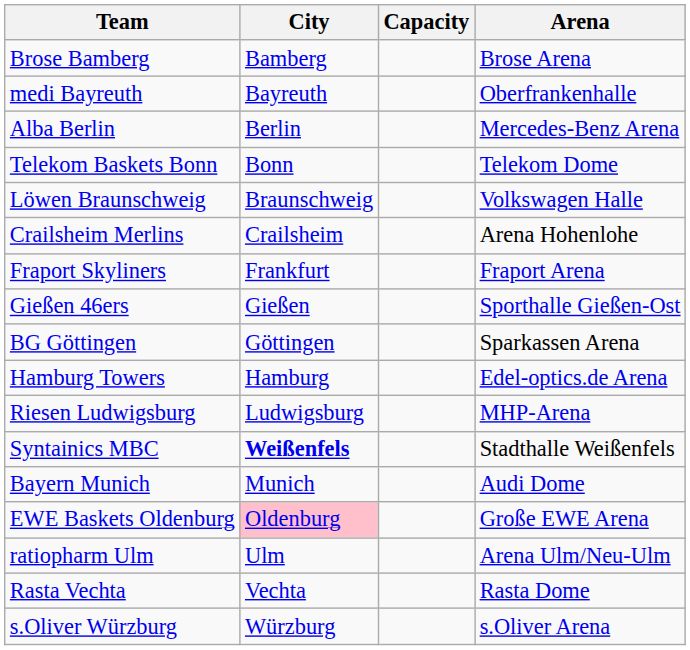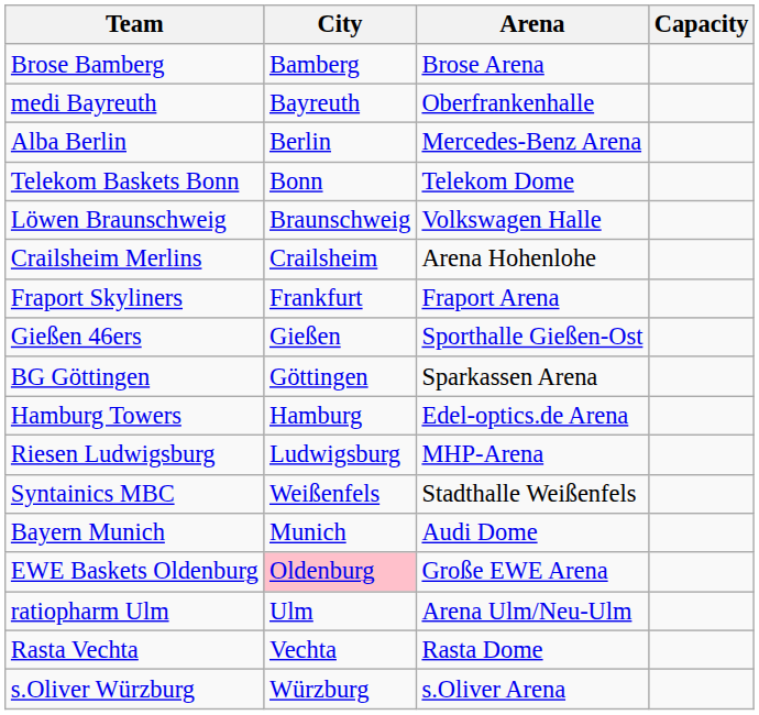columns swapped: Arena <-> Capacity
Syntainics MBC | City: bold -> normal
